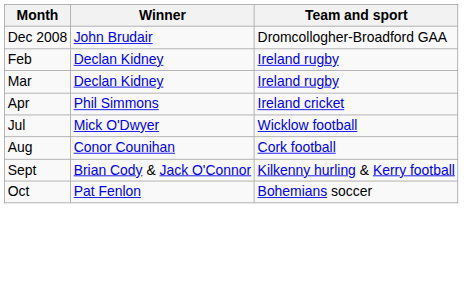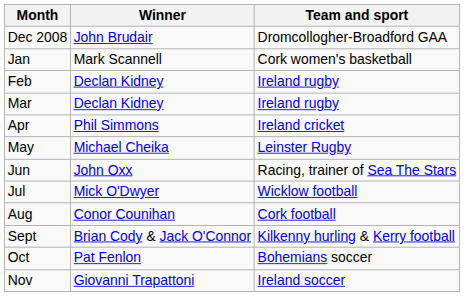+ row: Jan | Mark Scannell | Cork women's basketball
+ row: May | Michael Cheika | Leinster Rugby
+ row: Jun | John Oxx | Racing, trainer of Sea The Stars
+ row: Nov | Giovanni Trapattoni | Ireland soccer
